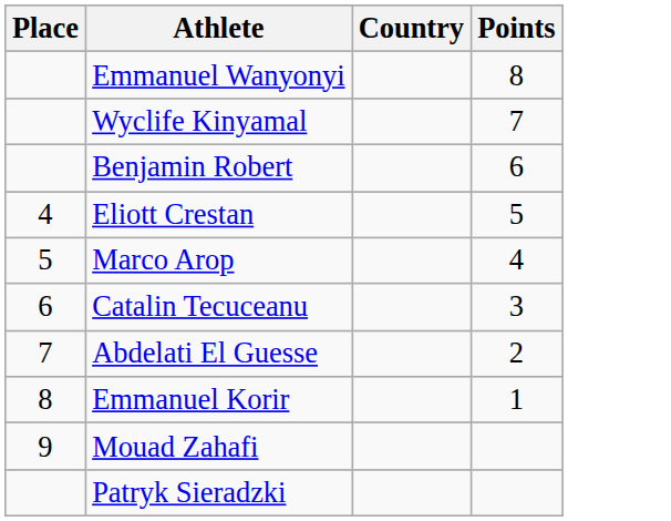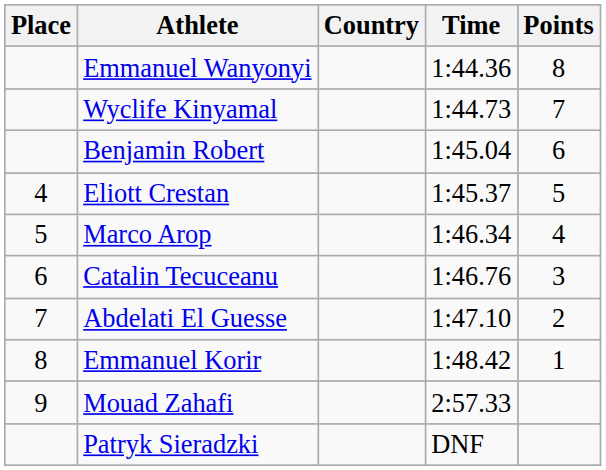+ column: Time | 1:44.36 | 1:44.73 | 1:45.04 | 1:45.37 | 1:46.34 | 1:46.76 | 1:47.10 | 1:48.42 | 2:57.33 | DNF
